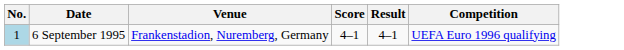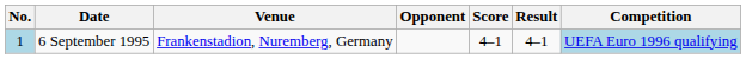+ column: Opponent
6 September 1995 | Competition: no background -> lightblue background
